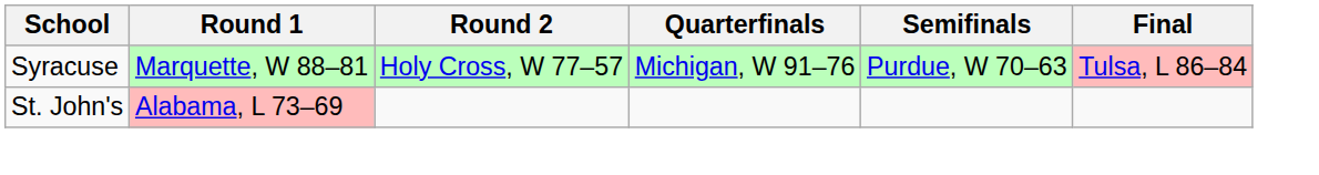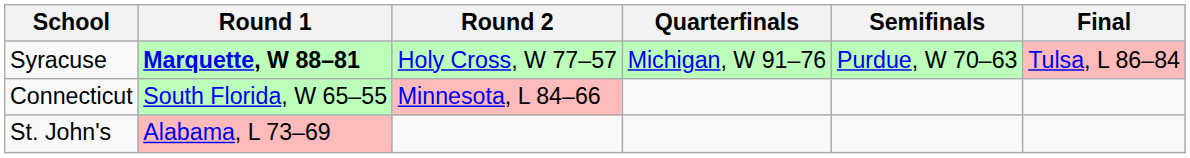Syracuse | Round 1: normal -> bold
+ row: Connecticut | South Florida, W 65–55 | Minnesota, L 84–66
